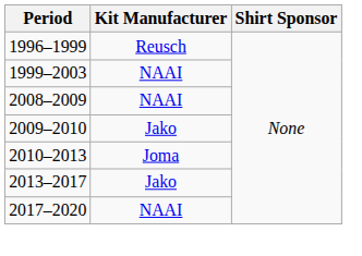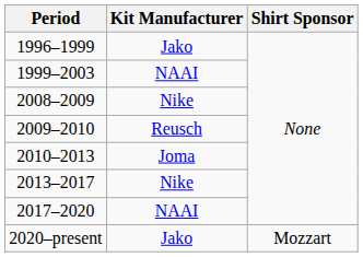1996–1999 | Kit Manufacturer: Reusch -> Jako
2008–2009 | Kit Manufacturer: NAAI -> Nike
2009–2010 | Kit Manufacturer: Jako -> Reusch
2013–2017 | Kit Manufacturer: Jako -> Nike
+ row: 2020–present | Jako | Mozzart
